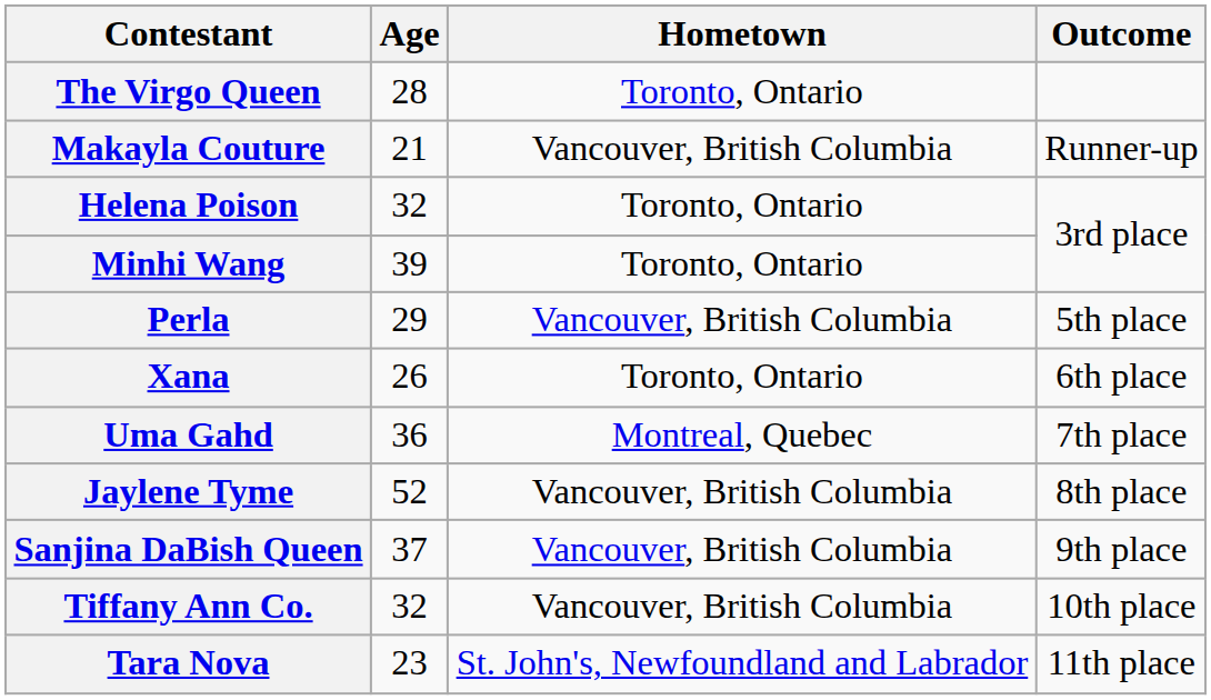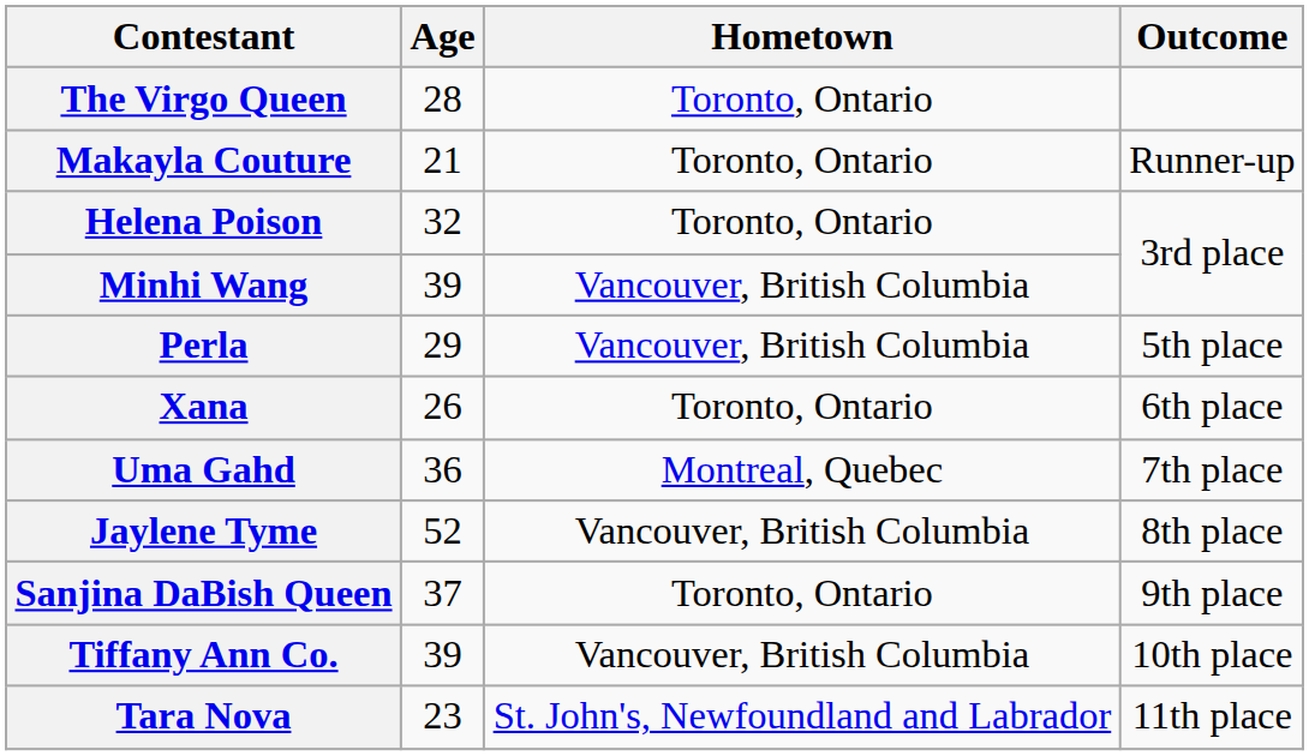Makayla Couture | Hometown: Vancouver, British Columbia -> Toronto, Ontario
Minhi Wang | Hometown: Toronto, Ontario -> Vancouver, British Columbia
Sanjina DaBish Queen | Hometown: Vancouver, British Columbia -> Toronto, Ontario
Tiffany Ann Co. | Age: 32 -> 39
